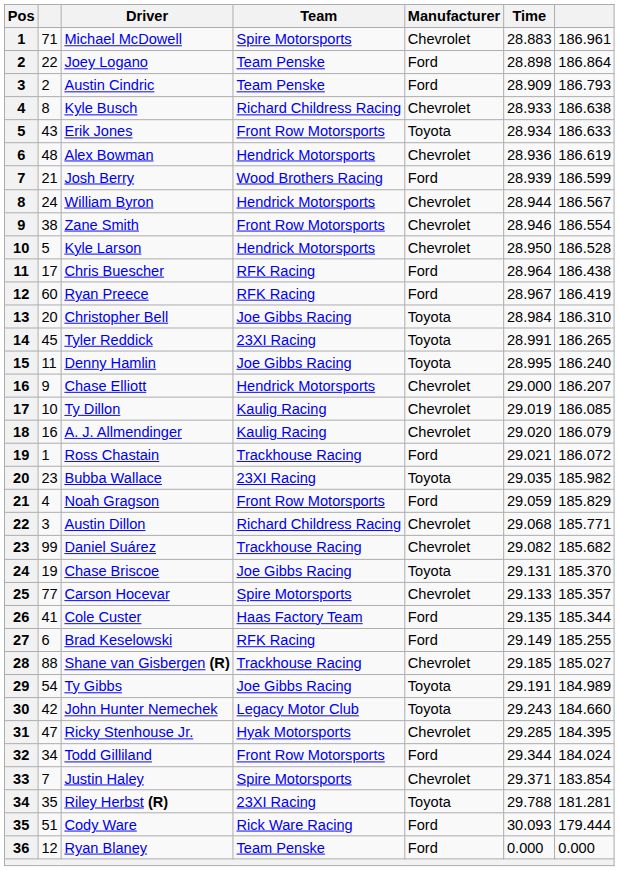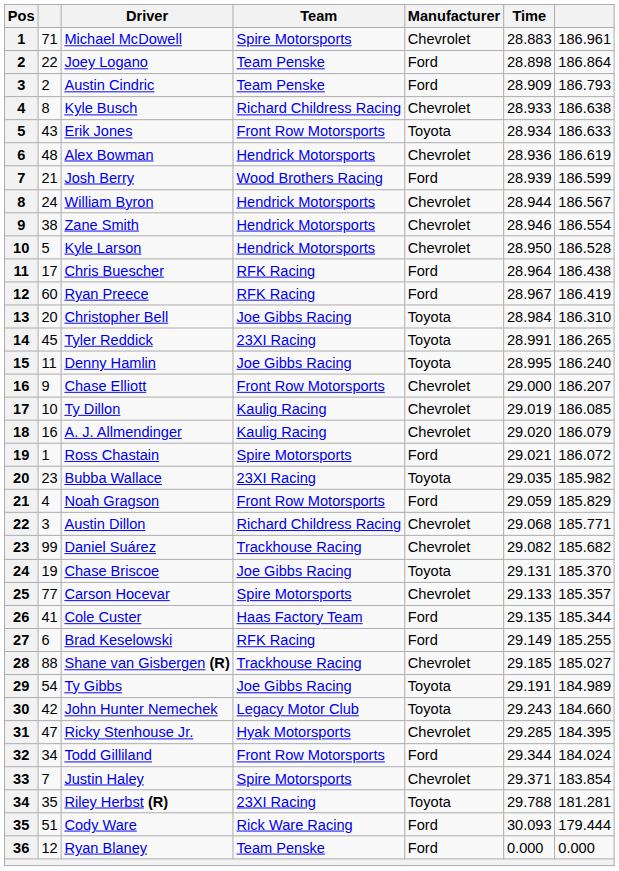Zane Smith | Team: Front Row Motorsports -> Hendrick Motorsports
Chase Elliott | Team: Hendrick Motorsports -> Front Row Motorsports
Ross Chastain | Team: Trackhouse Racing -> Spire Motorsports
